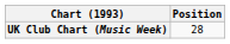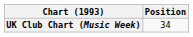UK Club Chart (Music Week) | Position: 28 -> 34
